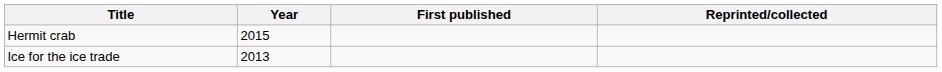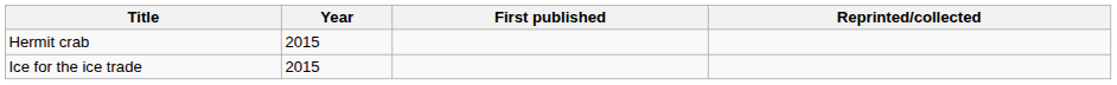Ice for the ice trade | Year: 2013 -> 2015
